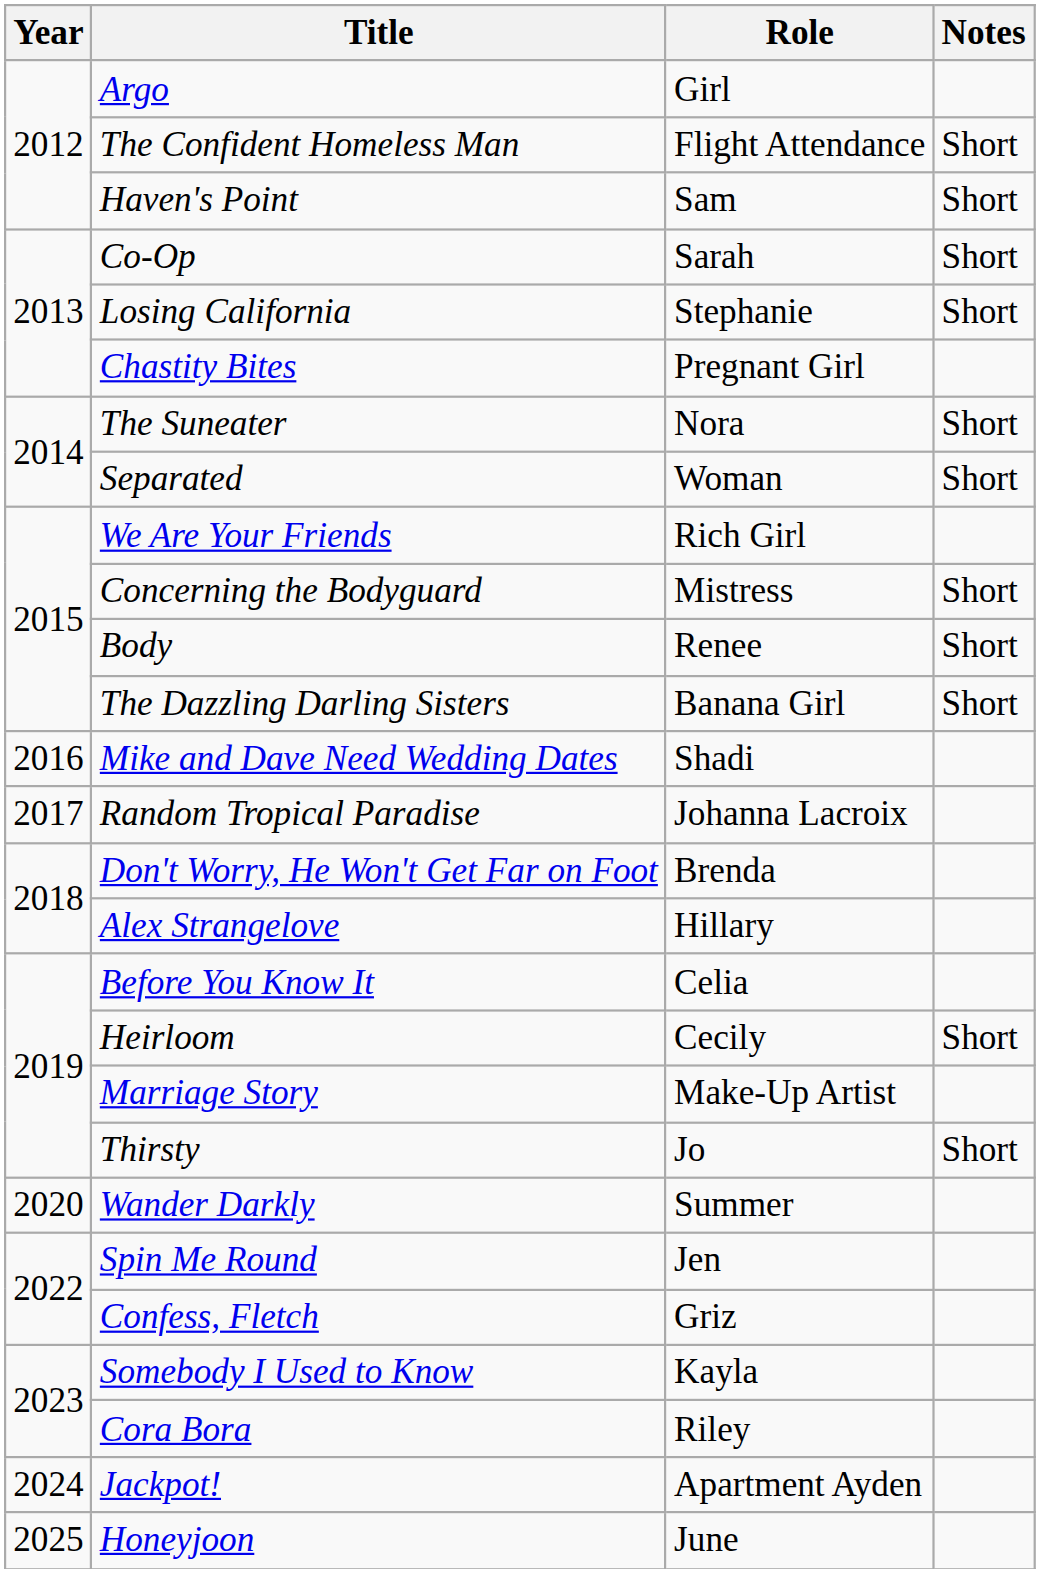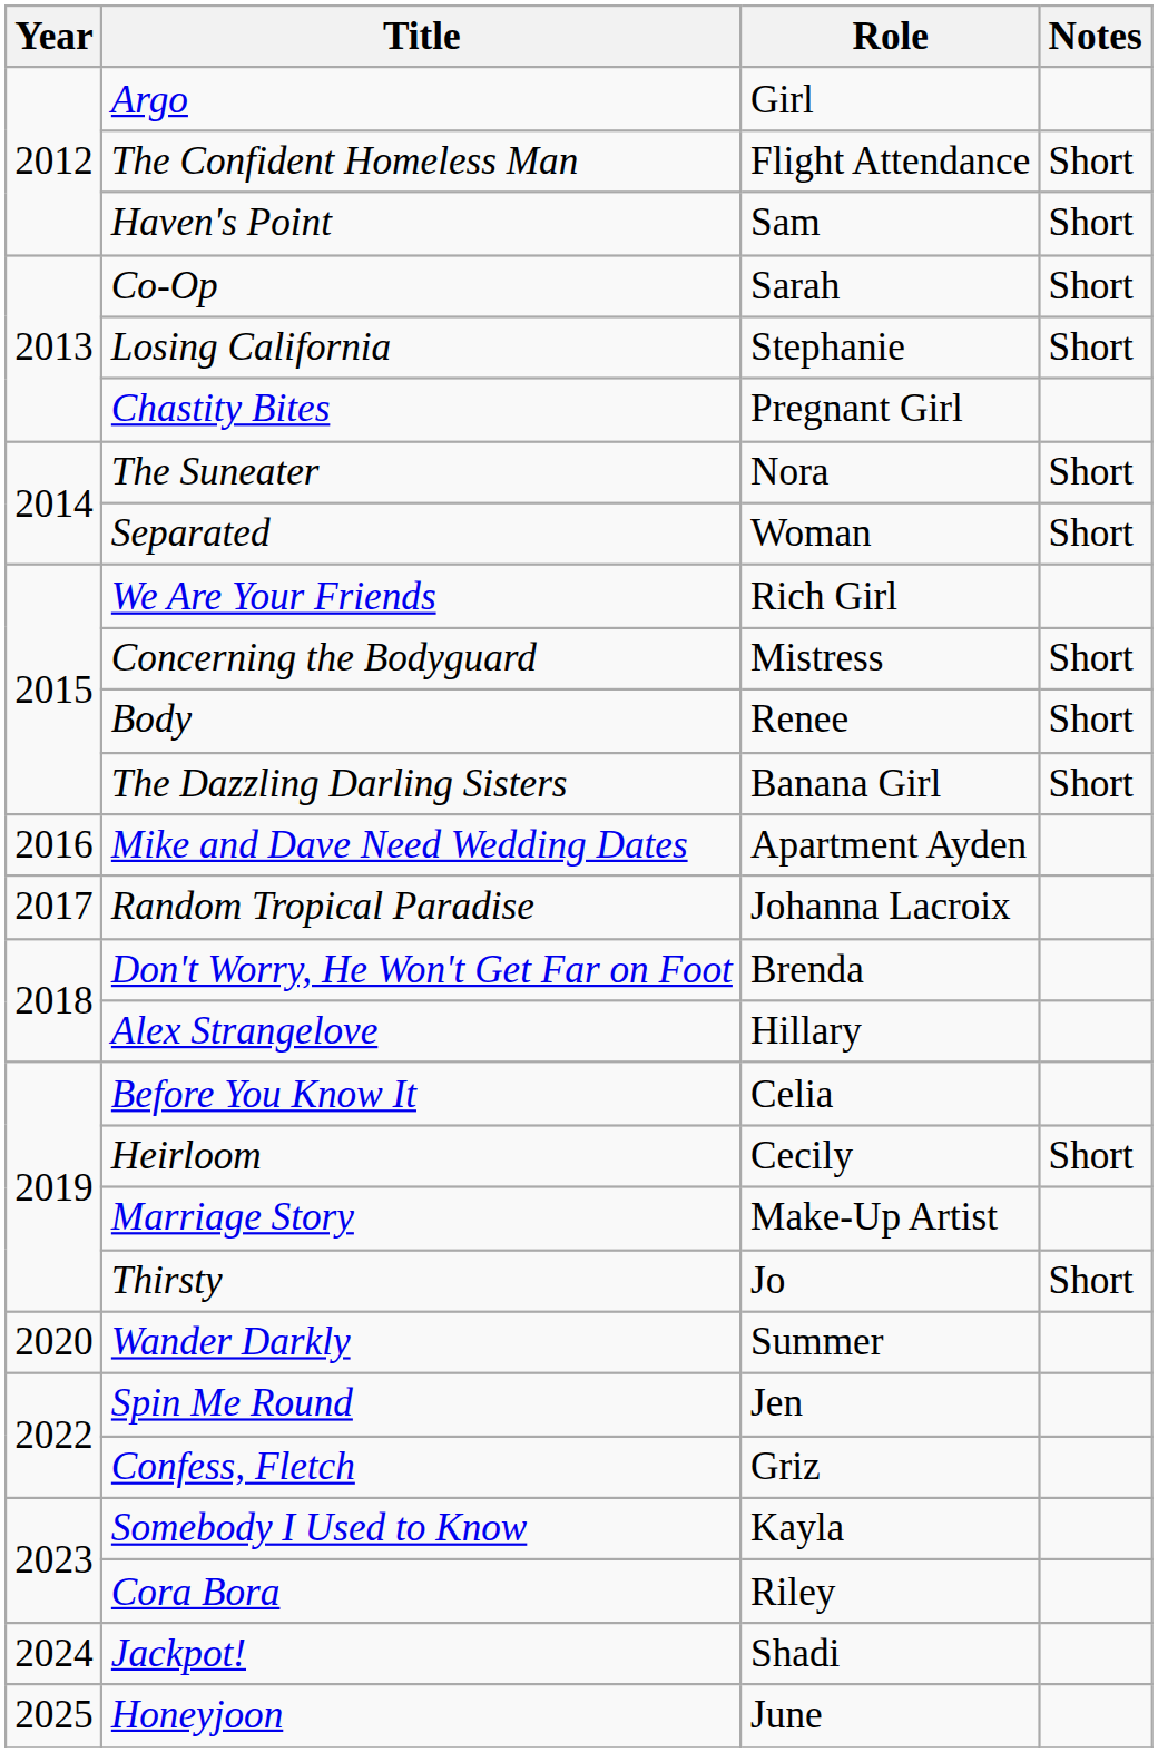Mike and Dave Need Wedding Dates | Role: Shadi -> Apartment Ayden
Jackpot! | Role: Apartment Ayden -> Shadi
